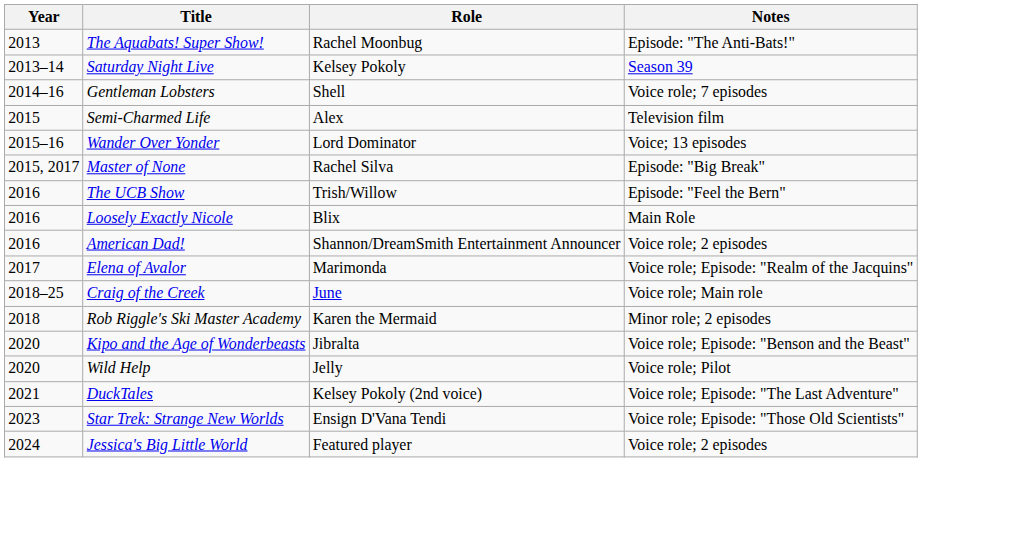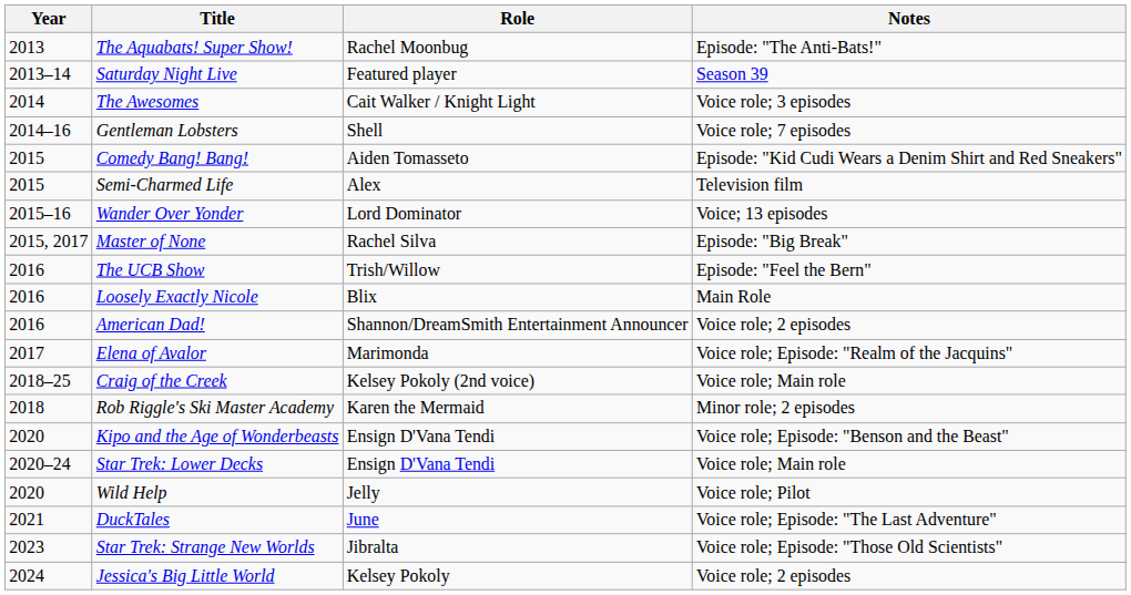Saturday Night Live | Role: Kelsey Pokoly -> Featured player
+ row: 2014 | The Awesomes | Cait Walker / Knight Light | Voice role; 3 episodes
+ row: 2015 | Comedy Bang! Bang! | Aiden Tomasseto | Episode: "Kid Cudi Wears a Denim Shirt and Red Sneakers"
Craig of the Creek | Role: June -> Kelsey Pokoly (2nd voice)
Kipo and the Age of Wonderbeasts | Role: Jibralta -> Ensign D'Vana Tendi
+ row: 2020–24 | Star Trek: Lower Decks | Ensign D'Vana Tendi | Voice role; Main role
DuckTales | Role: Kelsey Pokoly (2nd voice) -> June
Star Trek: Strange New Worlds | Role: Ensign D'Vana Tendi -> Jibralta
Jessica's Big Little World | Role: Featured player -> Kelsey Pokoly
